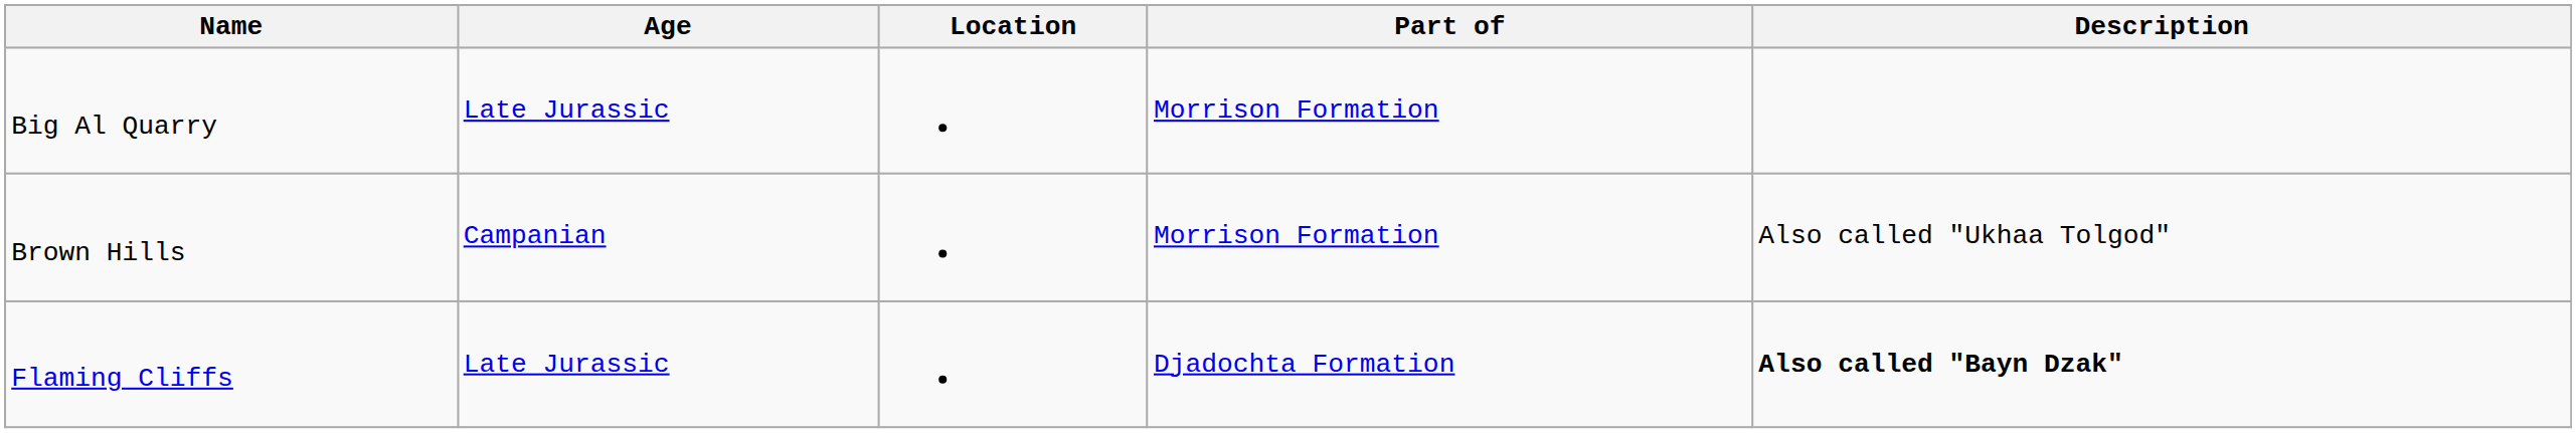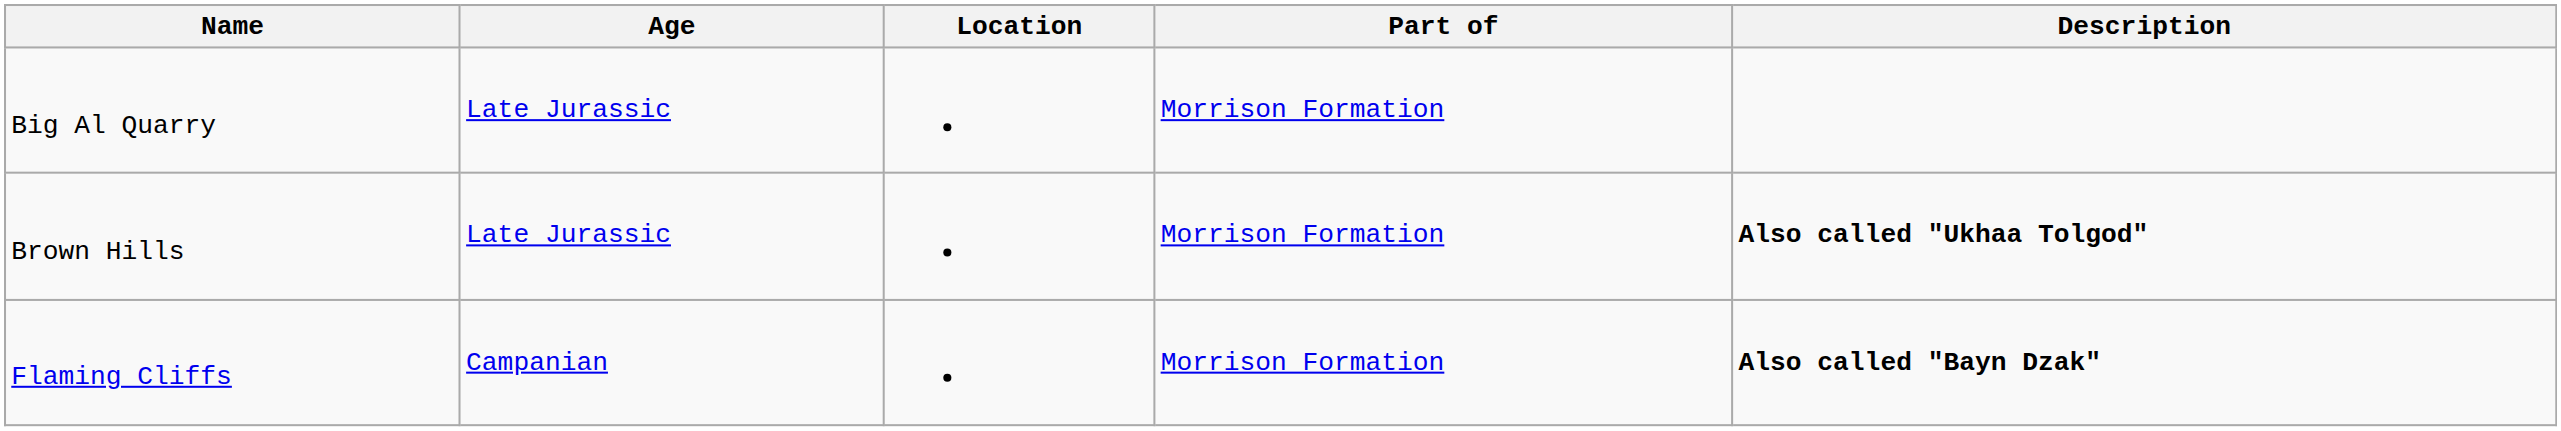Brown Hills | Age: Campanian -> Late Jurassic
Brown Hills | Description: normal -> bold
Flaming Cliffs | Age: Late Jurassic -> Campanian
Flaming Cliffs | Part of: Djadochta Formation -> Morrison Formation
